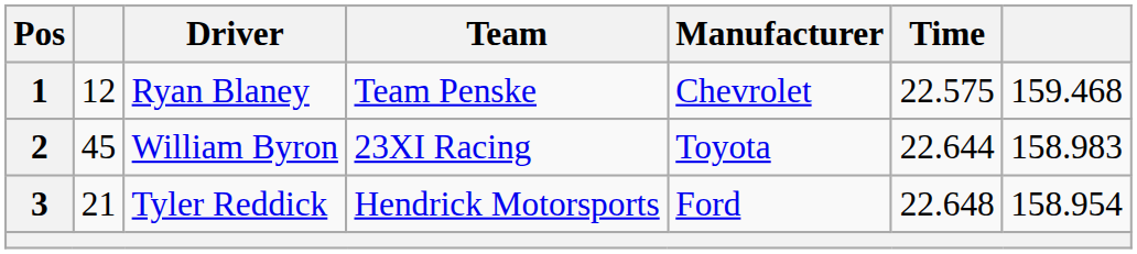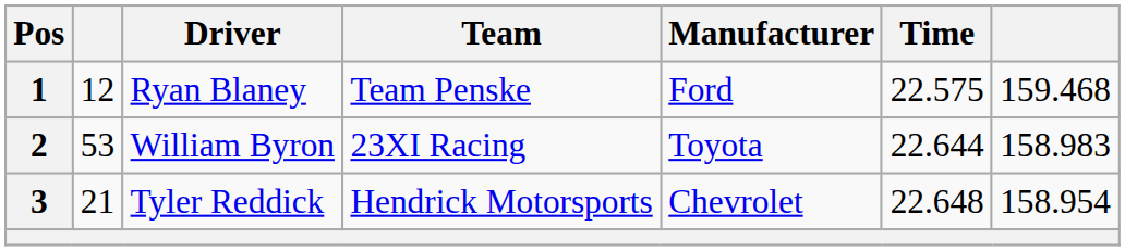1 | Manufacturer: Chevrolet -> Ford
2 | column 2: 45 -> 53
3 | Manufacturer: Ford -> Chevrolet
